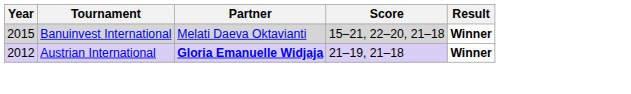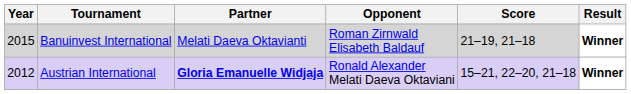+ column: Opponent | Roman Zirnwald Elisabeth Baldauf | Ronald Alexander Melati Daeva Oktaviani
Banuinvest International | Score: 15–21, 22–20, 21–18 -> 21–19, 21–18
Austrian International | Score: 21–19, 21–18 -> 15–21, 22–20, 21–18
